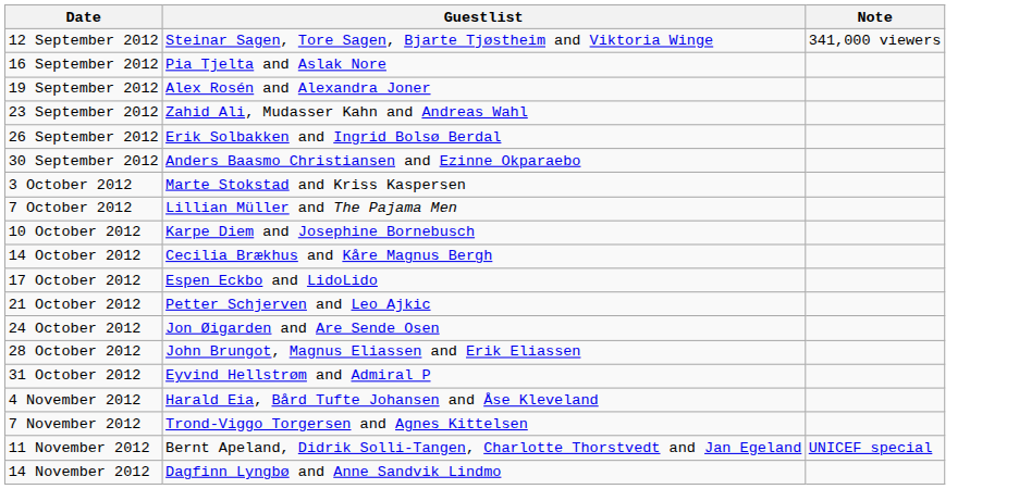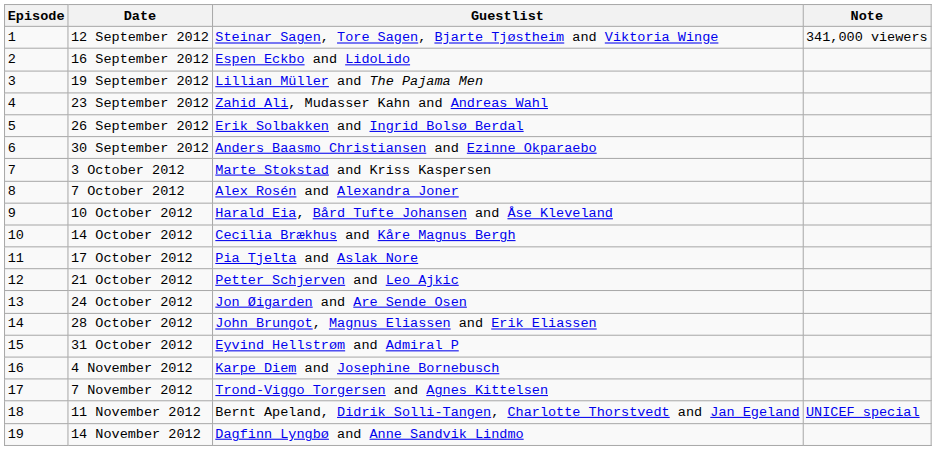+ column: Episode | 1 | 2 | 3 | 4 | 5 | 6 | 7 | 8 | 9 | 10 | 11 | 12 | 13 | 14 | 15 | 16 | 17 | 18 | 19
16 September 2012 | Guestlist: Pia Tjelta and Aslak Nore -> Espen Eckbo and LidoLido
19 September 2012 | Guestlist: Alex Rosén and Alexandra Joner -> Lillian Müller and The Pajama Men
7 October 2012 | Guestlist: Lillian Müller and The Pajama Men -> Alex Rosén and Alexandra Joner
10 October 2012 | Guestlist: Karpe Diem and Josephine Bornebusch -> Harald Eia, Bård Tufte Johansen and Åse Kleveland
17 October 2012 | Guestlist: Espen Eckbo and LidoLido -> Pia Tjelta and Aslak Nore
4 November 2012 | Guestlist: Harald Eia, Bård Tufte Johansen and Åse Kleveland -> Karpe Diem and Josephine Bornebusch
